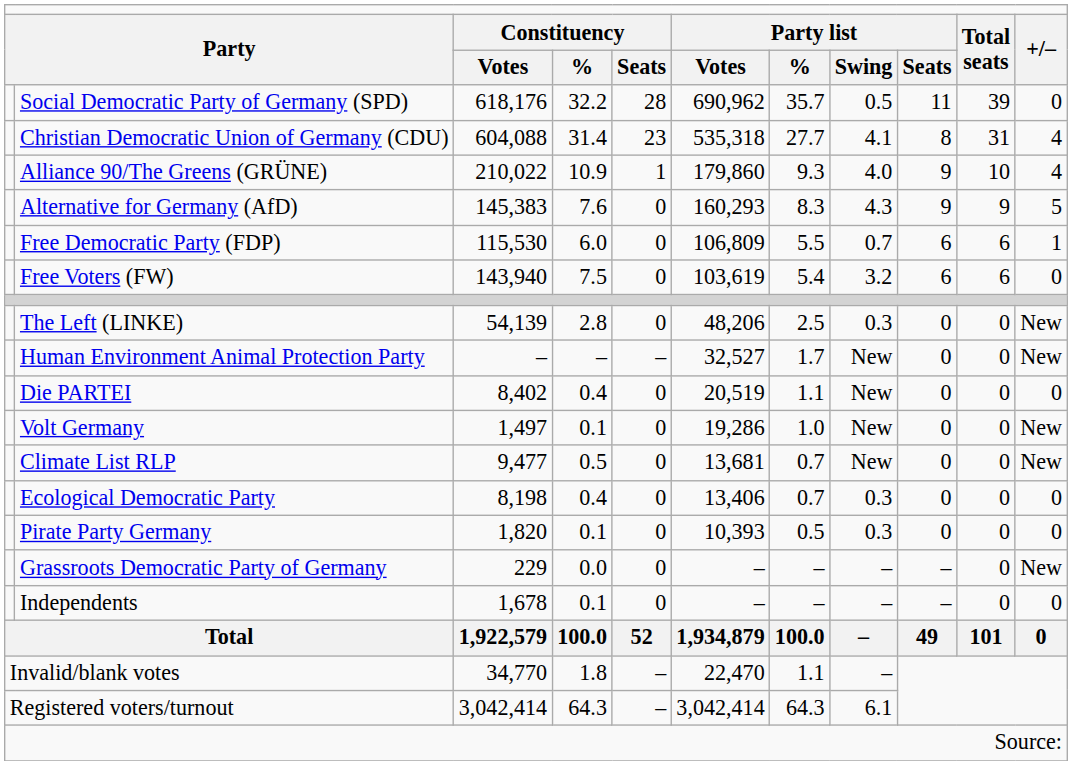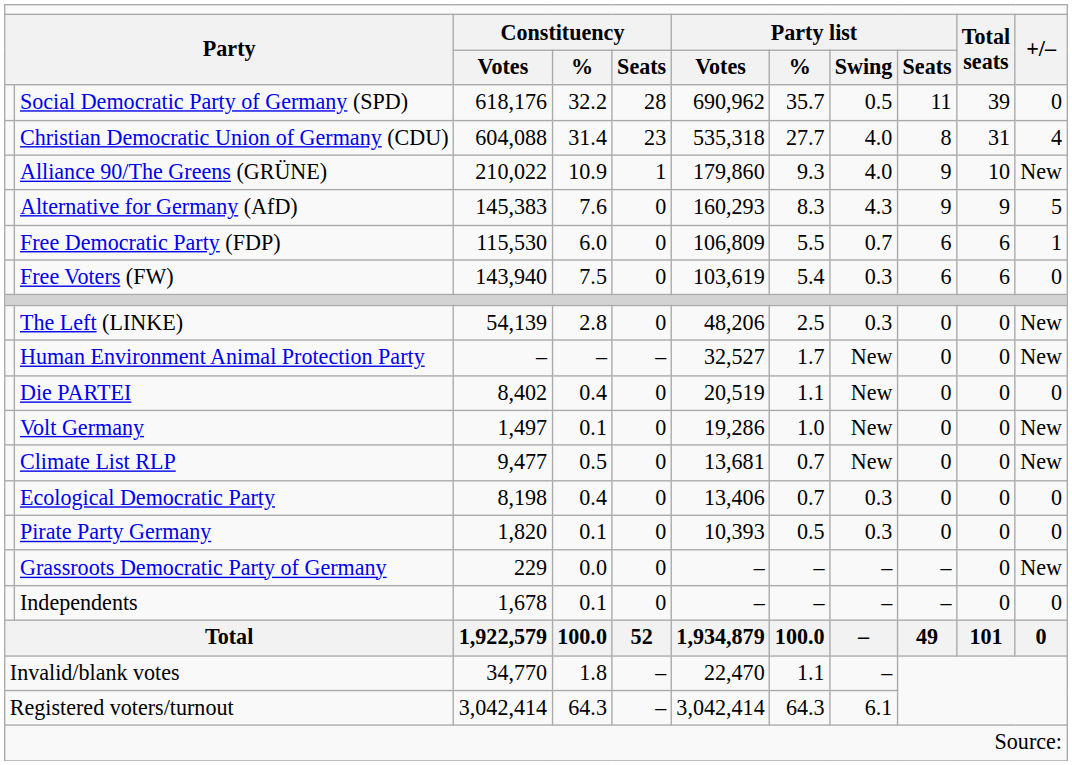Christian Democratic Union of Germany (CDU) | column 8: 4.1 -> 4.0
Alliance 90/The Greens (GRÜNE) | column 11: 4 -> New
Free Voters (FW) | column 8: 3.2 -> 0.3
